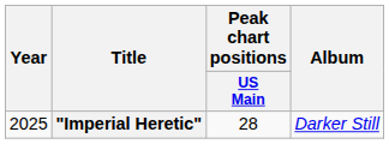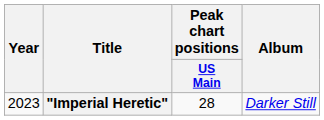"Imperial Heretic" | Year: 2025 -> 2023
